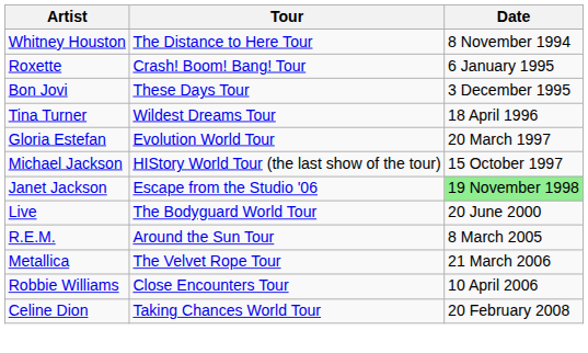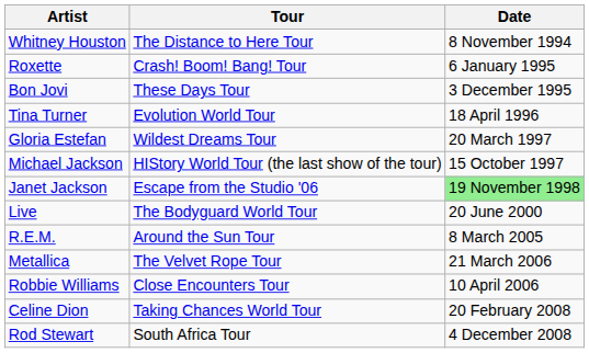Tina Turner | Tour: Wildest Dreams Tour -> Evolution World Tour
Gloria Estefan | Tour: Evolution World Tour -> Wildest Dreams Tour
+ row: Rod Stewart | South Africa Tour | 4 December 2008
